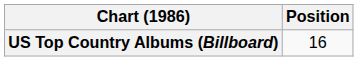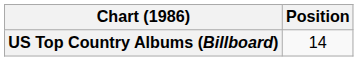US Top Country Albums (Billboard) | Position: 16 -> 14
